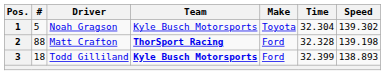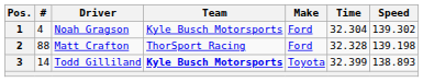1 | #: 5 -> 4
1 | Make: Toyota -> Ford
2 | Team: bold -> normal
3 | #: 18 -> 14
3 | Make: Ford -> Toyota
